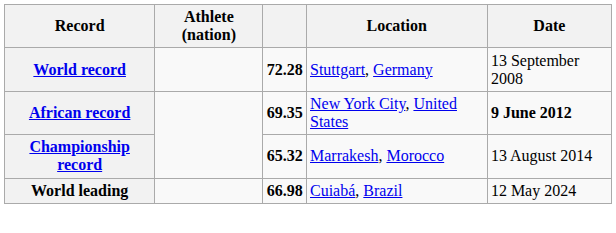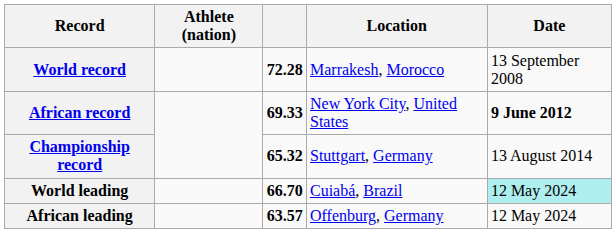World record | Location: Stuttgart, Germany -> Marrakesh, Morocco
African record | column 3: 69.35 -> 69.33
Championship record | Location: Marrakesh, Morocco -> Stuttgart, Germany
World leading | column 3: 66.98 -> 66.70
World leading | Date: no background -> paleturquoise background
+ row: African leading | 63.57 | Offenburg, Germany | 12 May 2024
